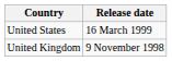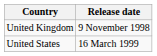rows swapped: United Kingdom <-> United States
